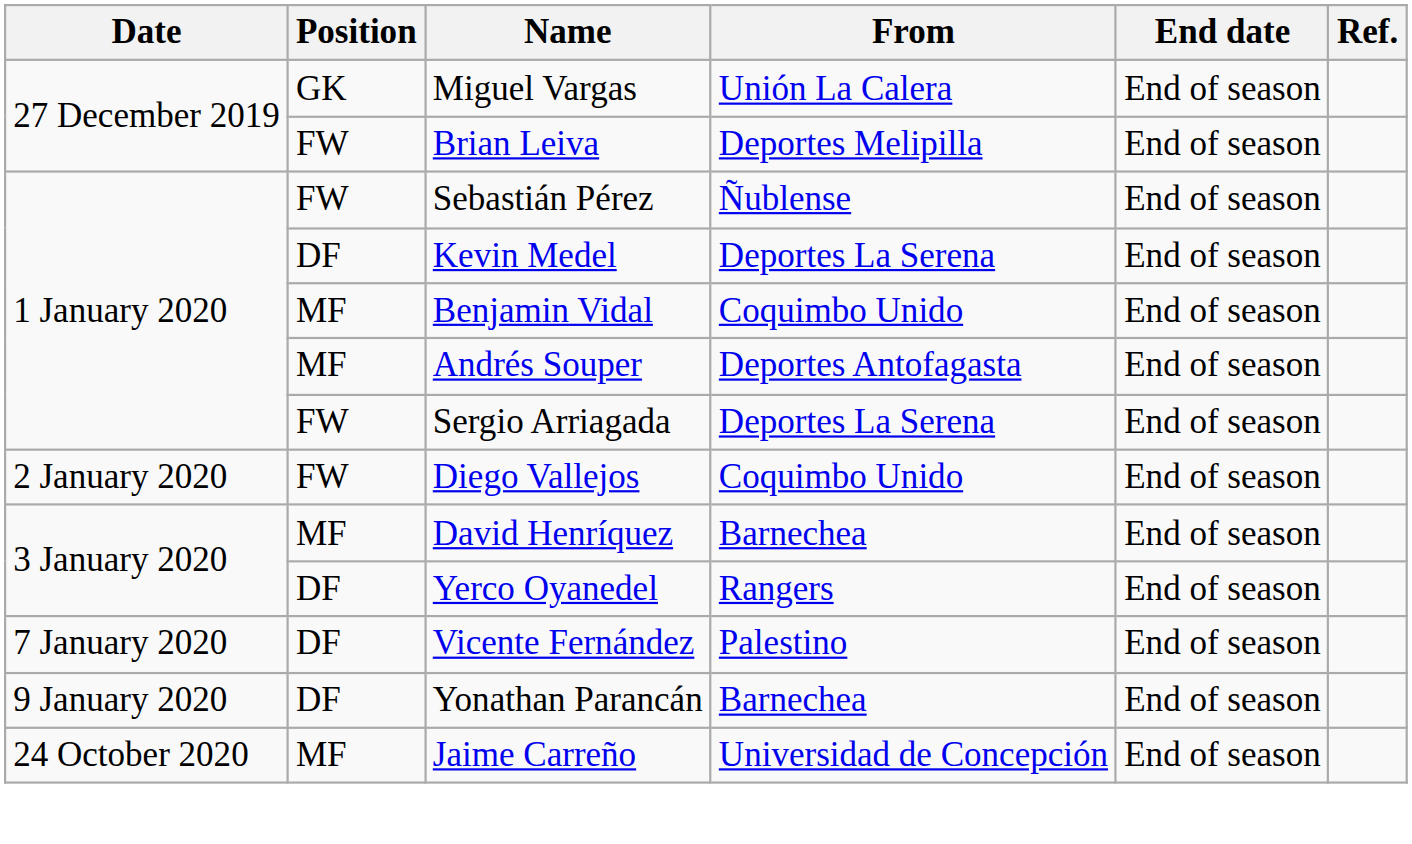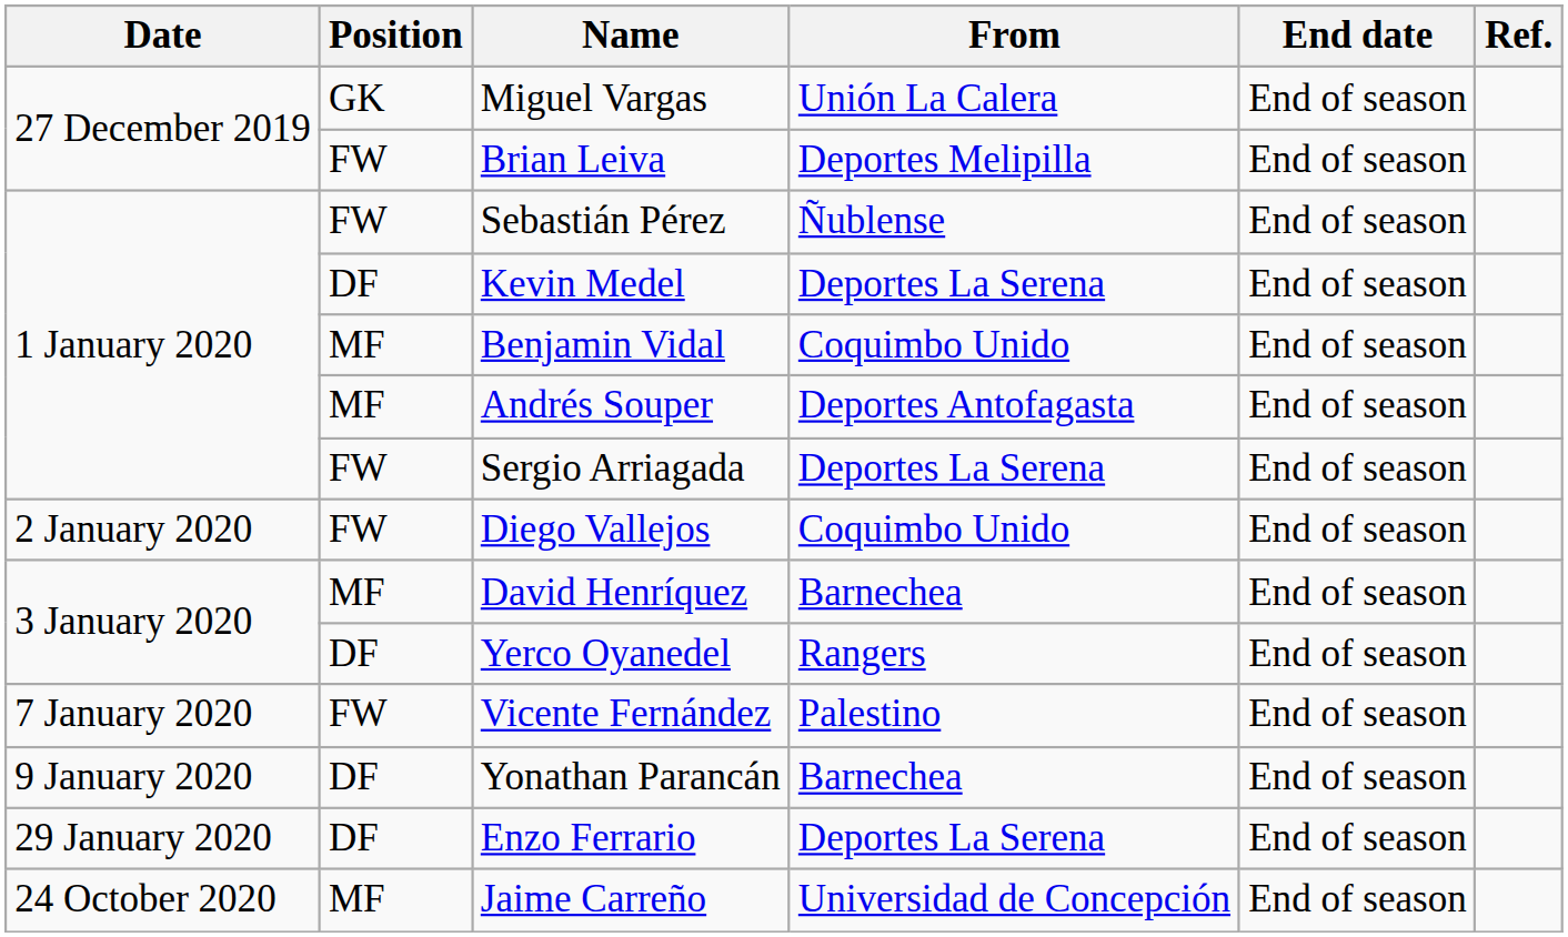Vicente Fernández | Position: DF -> FW
+ row: 29 January 2020 | DF | Enzo Ferrario | Deportes La Serena | End of season
